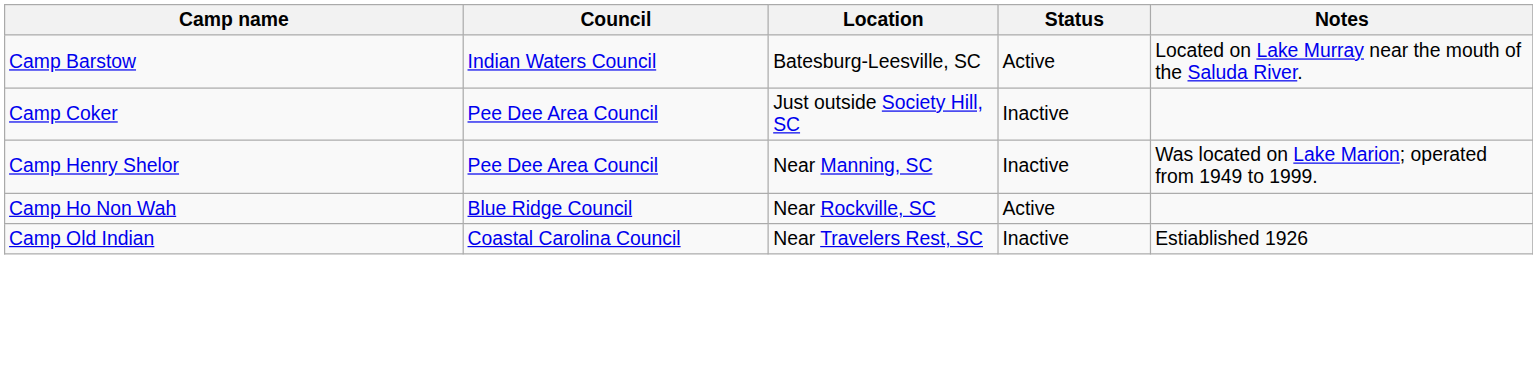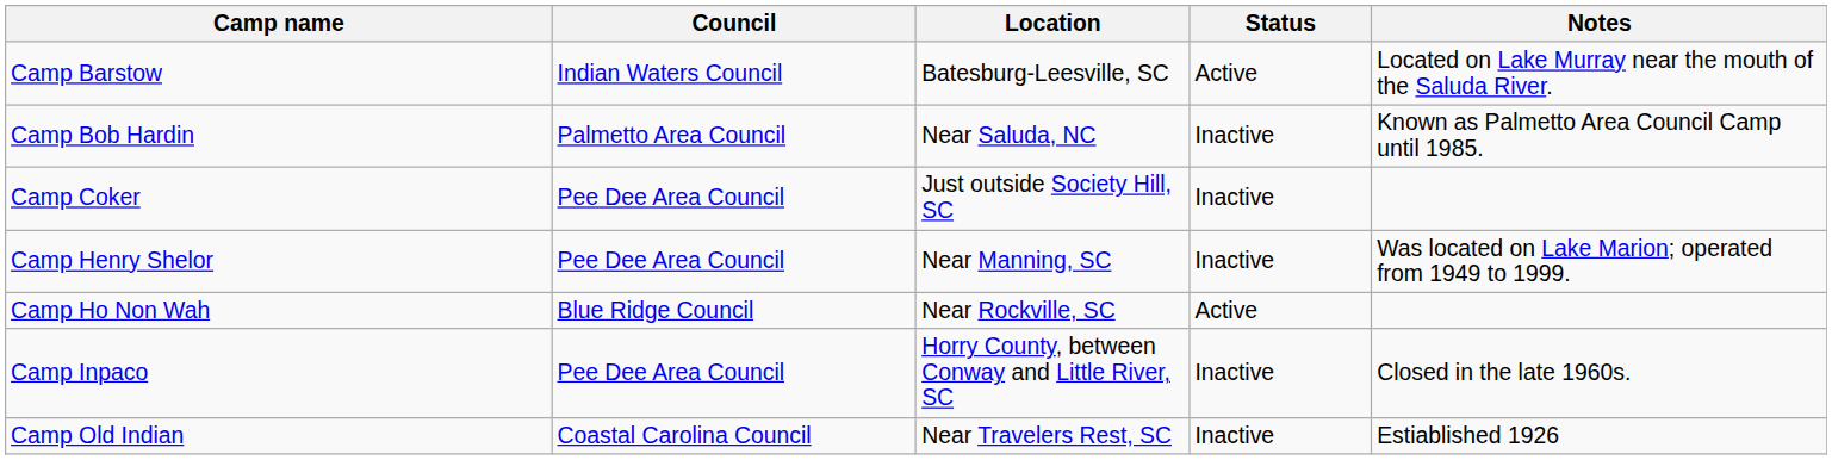+ row: Camp Bob Hardin | Palmetto Area Council | Near Saluda, NC | Inactive | Known as Palmetto Area Council Camp until 1985.
+ row: Camp Inpaco | Pee Dee Area Council | Horry County, between Conway and Little River, SC | Inactive | Closed in the late 1960s.
